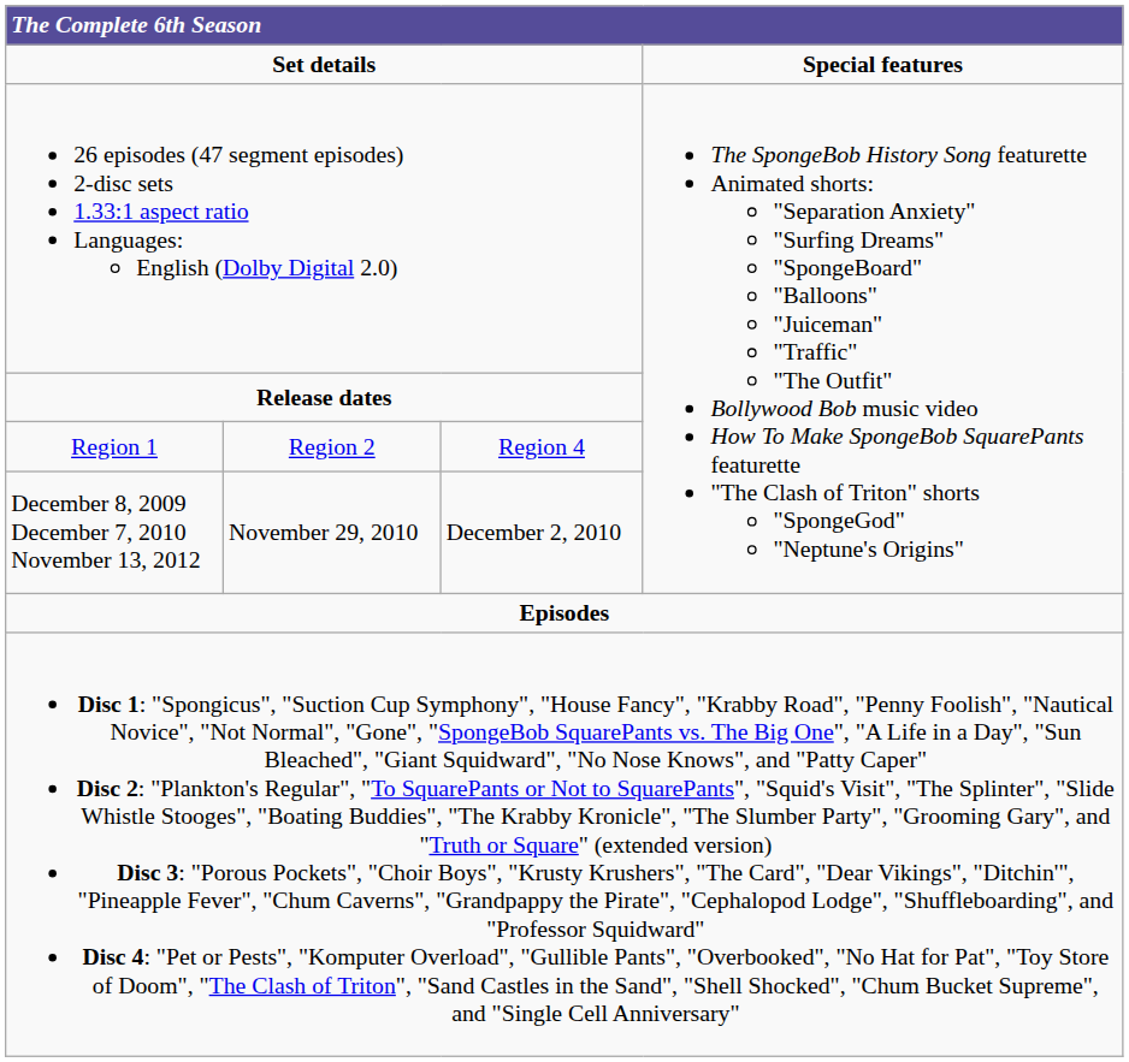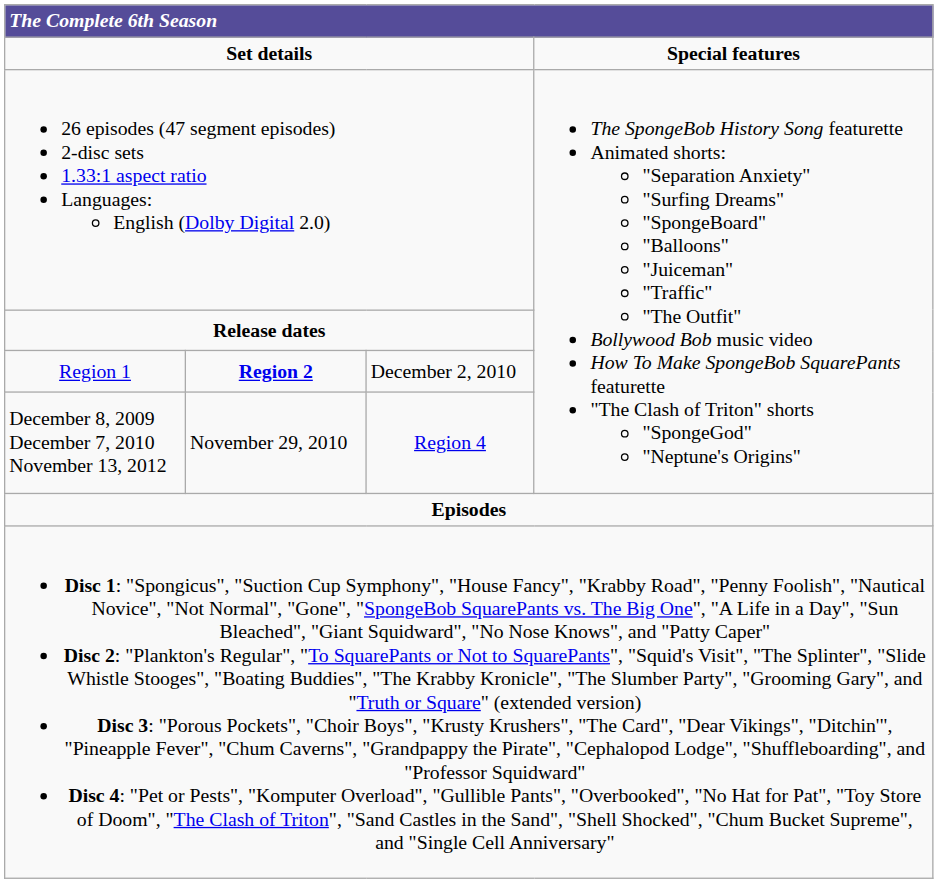Region 1 | column 2: normal -> bold
Region 1 | column 3: Region 4 -> December 2, 2010
December 8, 2009 December 7, 2010 November 13, 2012 | column 3: December 2, 2010 -> Region 4
